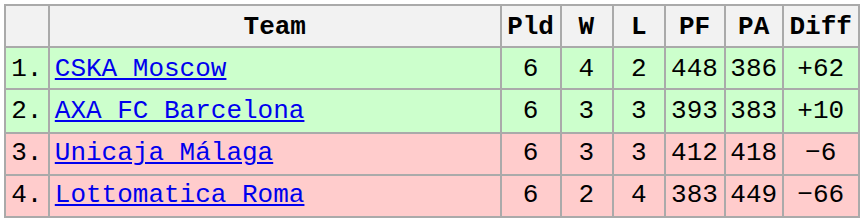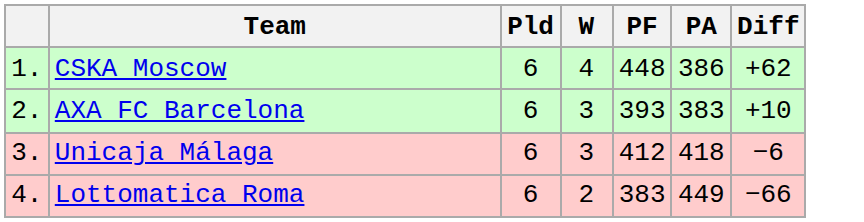- column: L | 2 | 3 | 3 | 4
